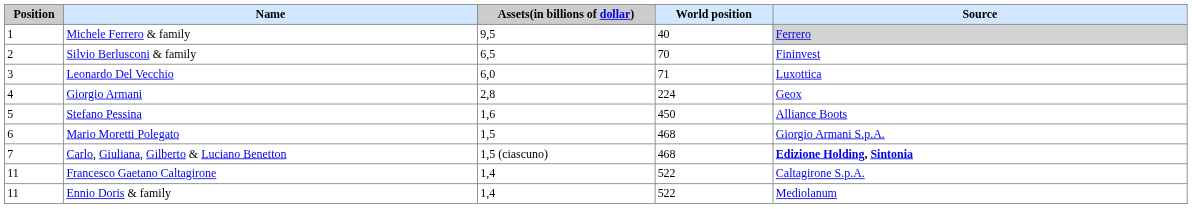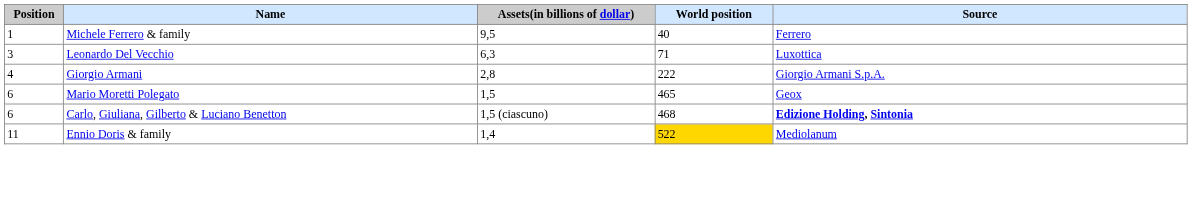Michele Ferrero & family | Source: lightgrey background -> no background
- row: 2 | Silvio Berlusconi & family | 6,5 | 70 | Fininvest
Leonardo Del Vecchio | Assets(in billions of dollar): 6,0 -> 6,3
Giorgio Armani | World position: 224 -> 222
Giorgio Armani | Source: Geox -> Giorgio Armani S.p.A.
- row: 5 | Stefano Pessina | 1,6 | 450 | Alliance Boots
Mario Moretti Polegato | World position: 468 -> 465
Mario Moretti Polegato | Source: Giorgio Armani S.p.A. -> Geox
Carlo, Giuliana, Gilberto & Luciano Benetton | Position: 7 -> 6
- row: 11 | Francesco Gaetano Caltagirone | 1,4 | 522 | Caltagirone S.p.A.
Ennio Doris & family | World position: no background -> gold background
